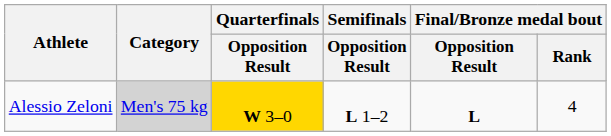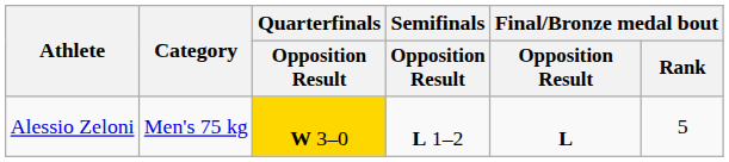Alessio Zeloni | Category: lightgrey background -> no background
Alessio Zeloni | Final/Bronze medal bout / Rank: 4 -> 5
